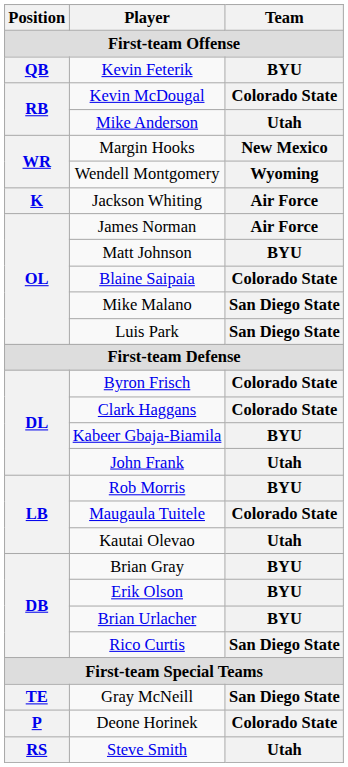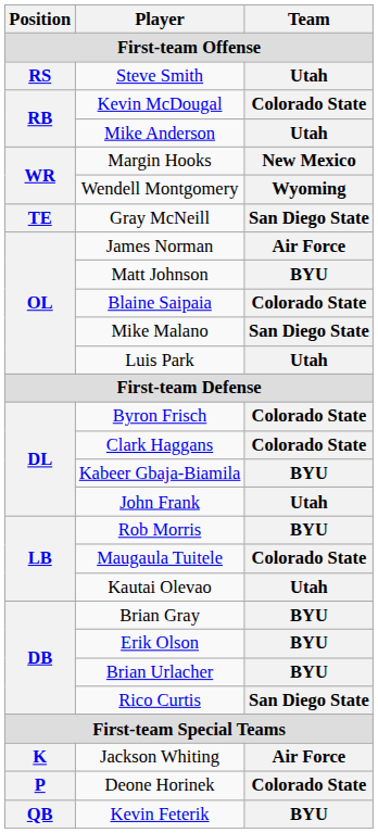rows swapped: Kevin Feterik <-> Steve Smith
rows swapped: Gray McNeill <-> Jackson Whiting
Luis Park | Team: San Diego State -> Utah
